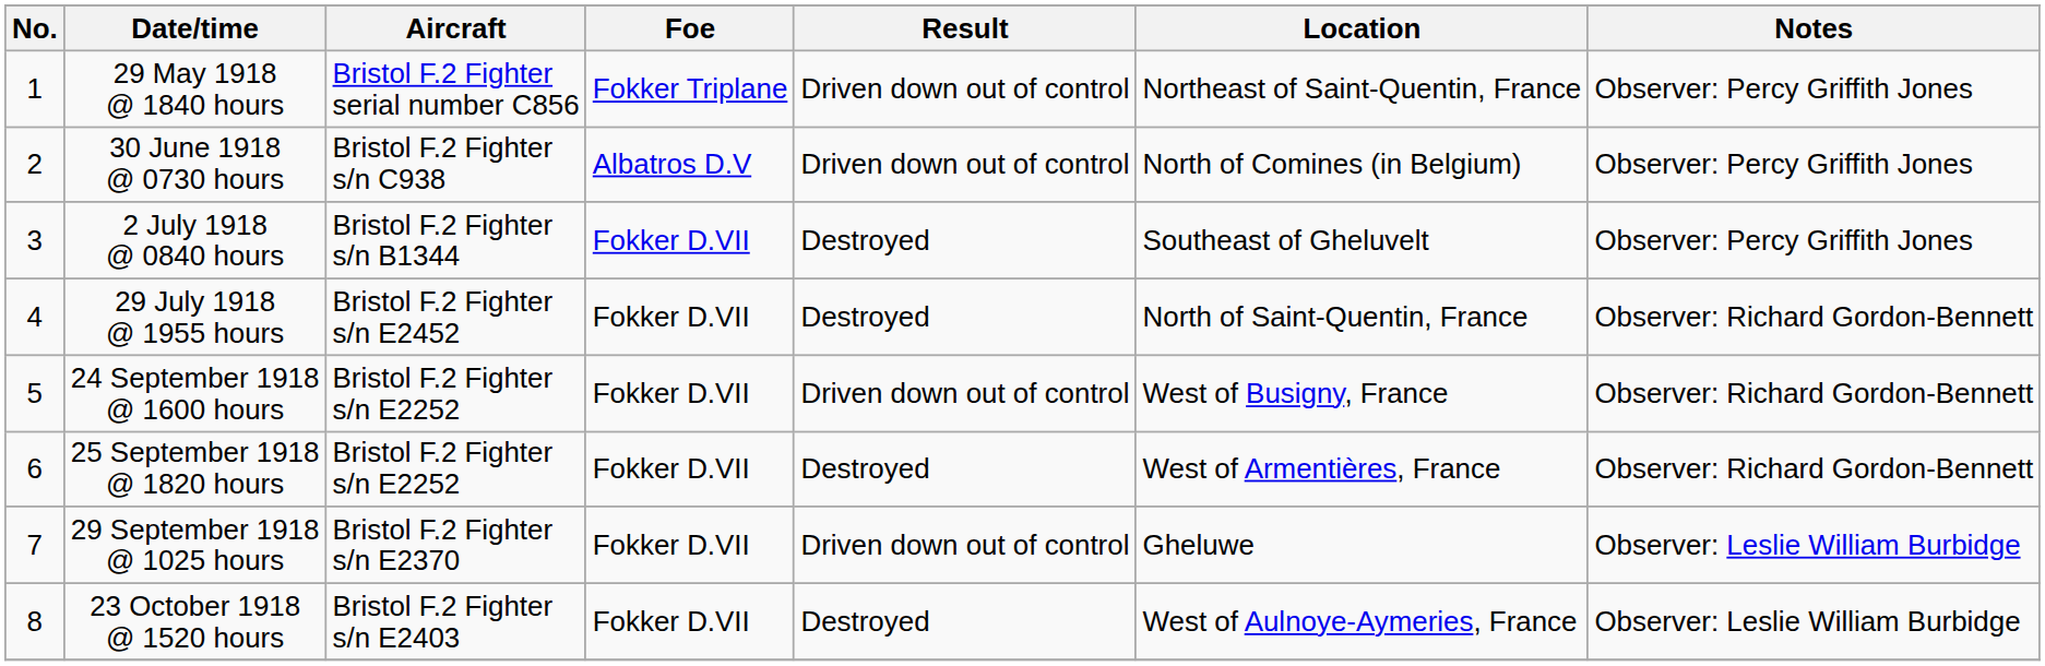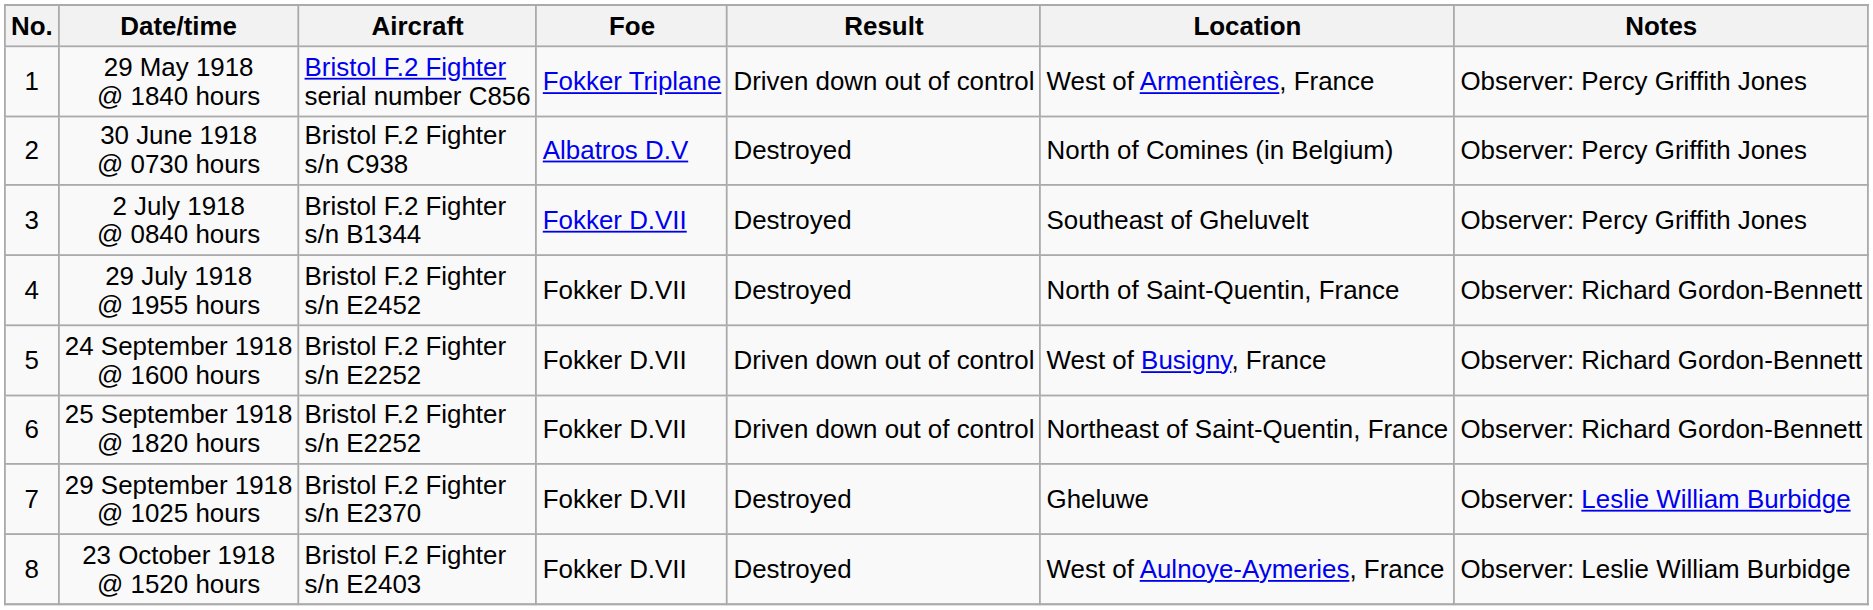29 May 1918 @ 1840 hours | Location: Northeast of Saint-Quentin, France -> West of Armentières, France
30 June 1918 @ 0730 hours | Result: Driven down out of control -> Destroyed
25 September 1918 @ 1820 hours | Result: Destroyed -> Driven down out of control
25 September 1918 @ 1820 hours | Location: West of Armentières, France -> Northeast of Saint-Quentin, France
29 September 1918 @ 1025 hours | Result: Driven down out of control -> Destroyed
